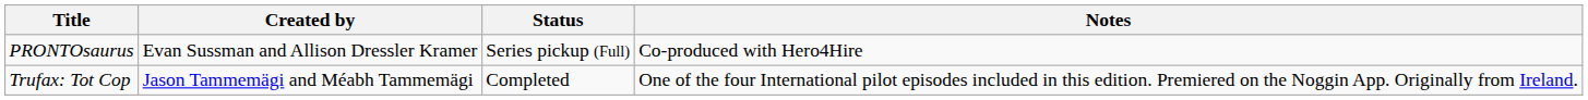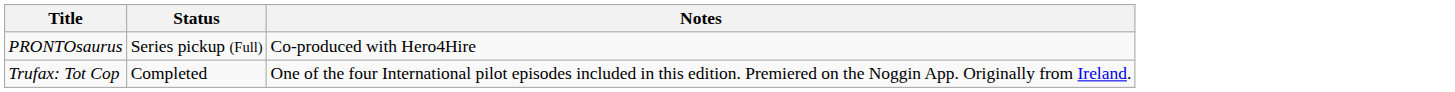- column: Created by | Evan Sussman and Allison Dressler Kramer | Jason Tammemägi and Méabh Tammemägi
